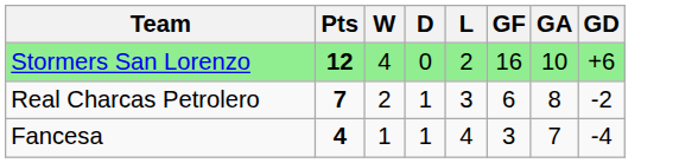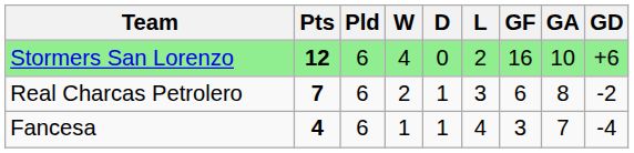+ column: Pld | 6 | 6 | 6
